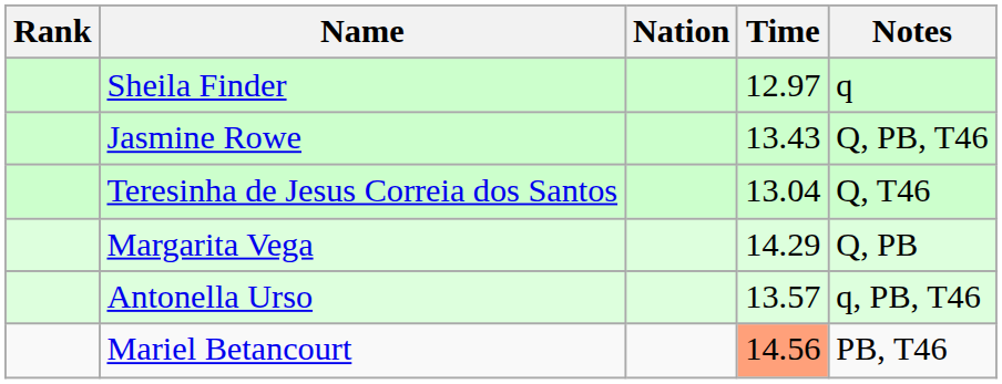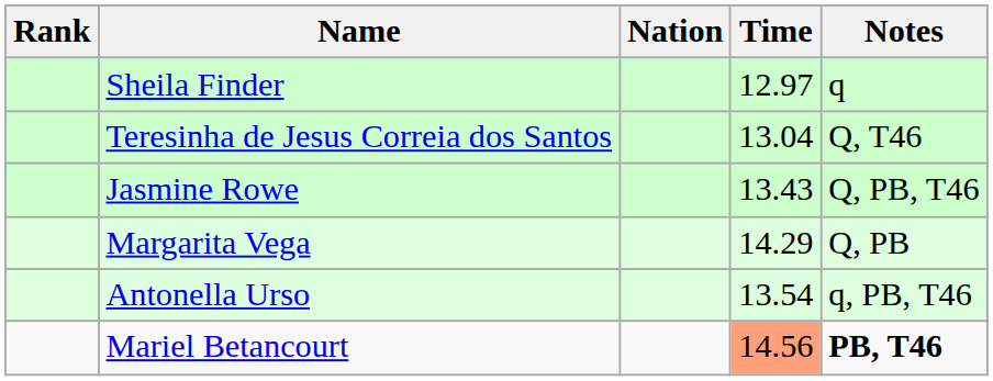rows swapped: Teresinha de Jesus Correia dos Santos <-> Jasmine Rowe
Antonella Urso | Time: 13.57 -> 13.54
Mariel Betancourt | Notes: normal -> bold
